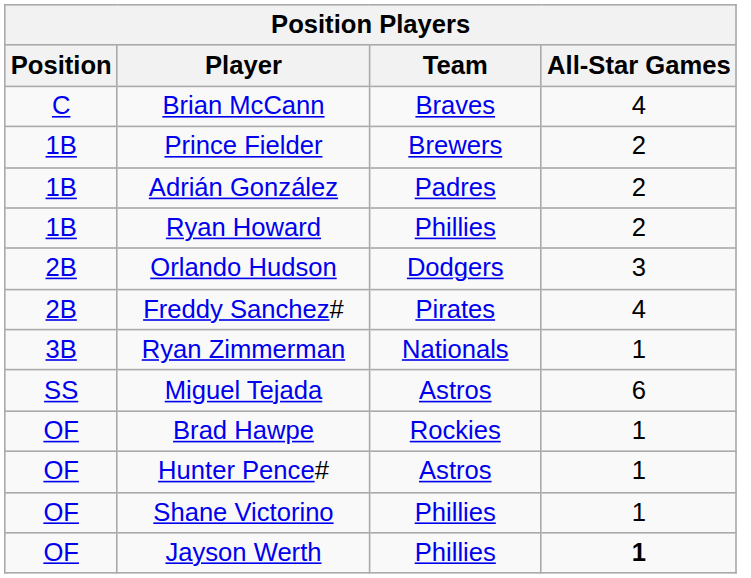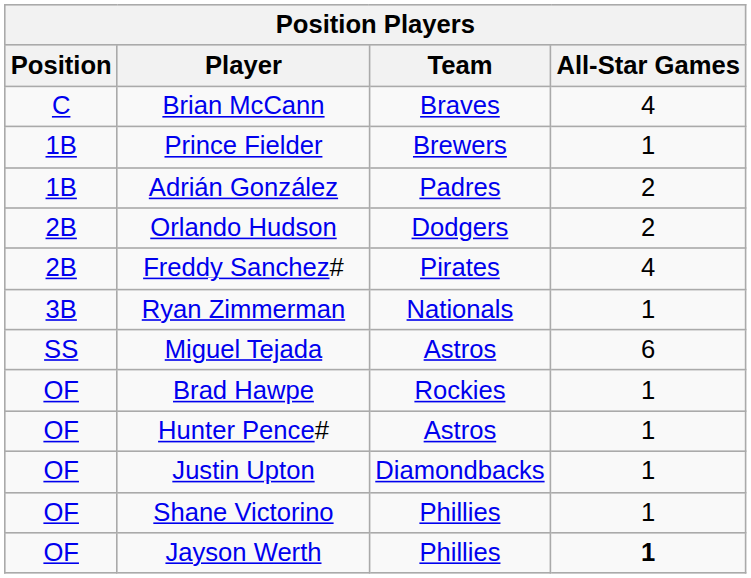Prince Fielder | All-Star Games: 2 -> 1
- row: 1B | Ryan Howard | Phillies | 2
Orlando Hudson | All-Star Games: 3 -> 2
+ row: OF | Justin Upton | Diamondbacks | 1
